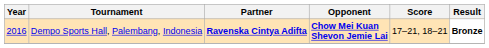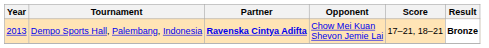Dempo Sports Hall, Palembang, Indonesia | Year: 2016 -> 2013
Dempo Sports Hall, Palembang, Indonesia | Opponent: bold -> normal
